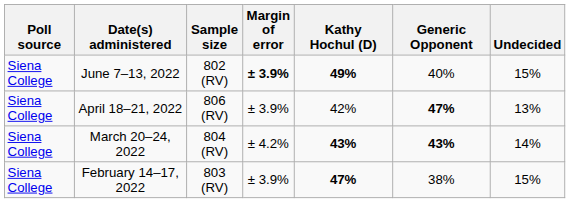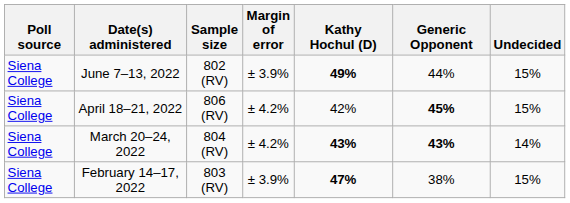June 7–13, 2022 | Margin of error: bold -> normal
June 7–13, 2022 | Generic Opponent: 40% -> 44%
April 18–21, 2022 | Margin of error: ± 3.9% -> ± 4.2%
April 18–21, 2022 | Generic Opponent: 47% -> 45%
April 18–21, 2022 | Undecided: 13% -> 15%
